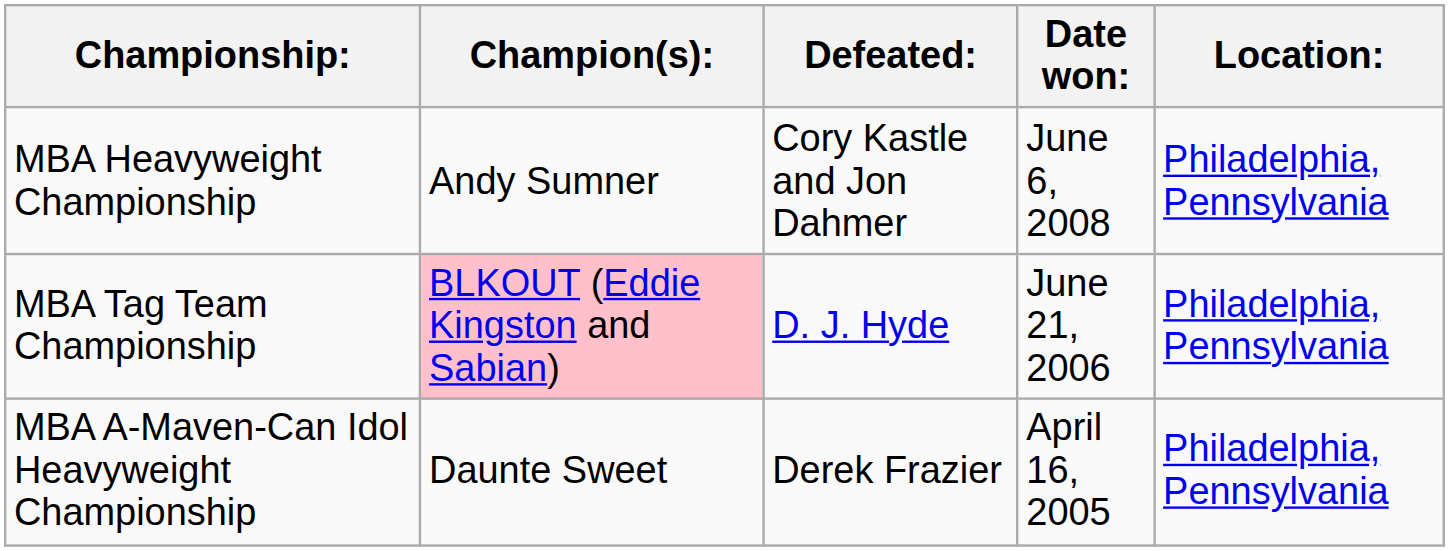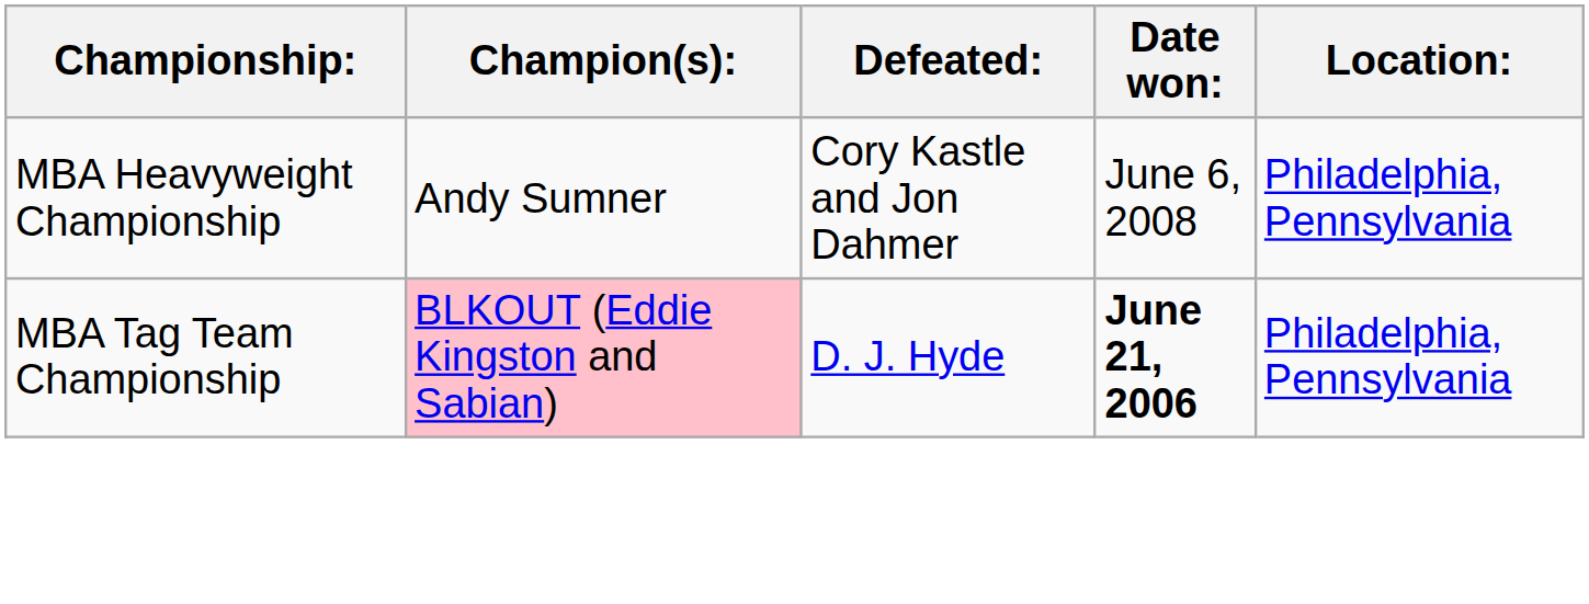MBA Tag Team Championship | Date won:: normal -> bold
- row: MBA A-Maven-Can Idol Heavyweight Championship | Daunte Sweet | Derek Frazier | April 16, 2005 | Philadelphia, Pennsylvania
